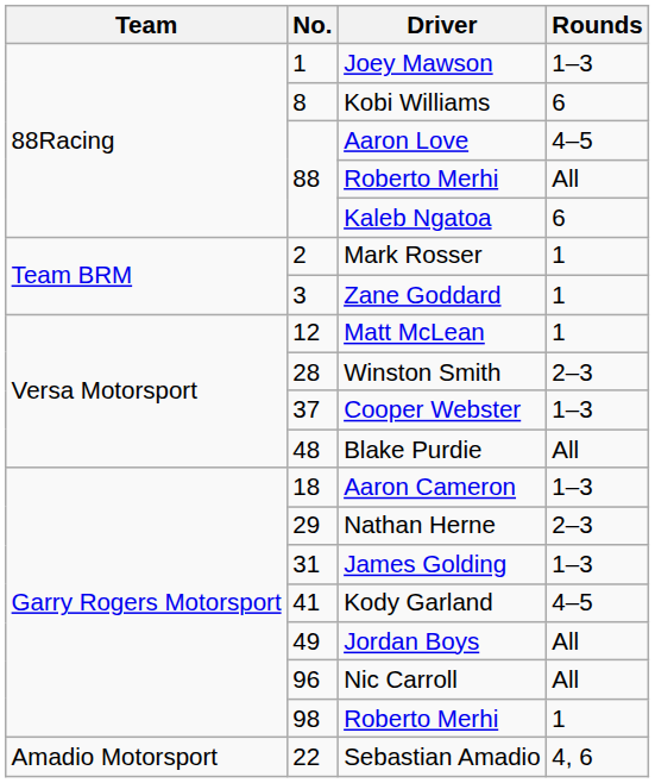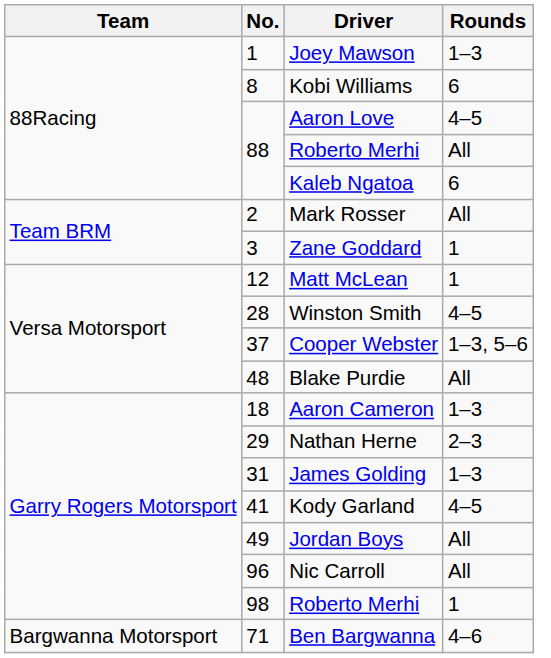Mark Rosser | Rounds: 1 -> All
Winston Smith | Rounds: 2–3 -> 4–5
Cooper Webster | Rounds: 1–3 -> 1–3, 5–6
- row: Amadio Motorsport | 22 | Sebastian Amadio | 4, 6
+ row: Bargwanna Motorsport | 71 | Ben Bargwanna | 4–6
